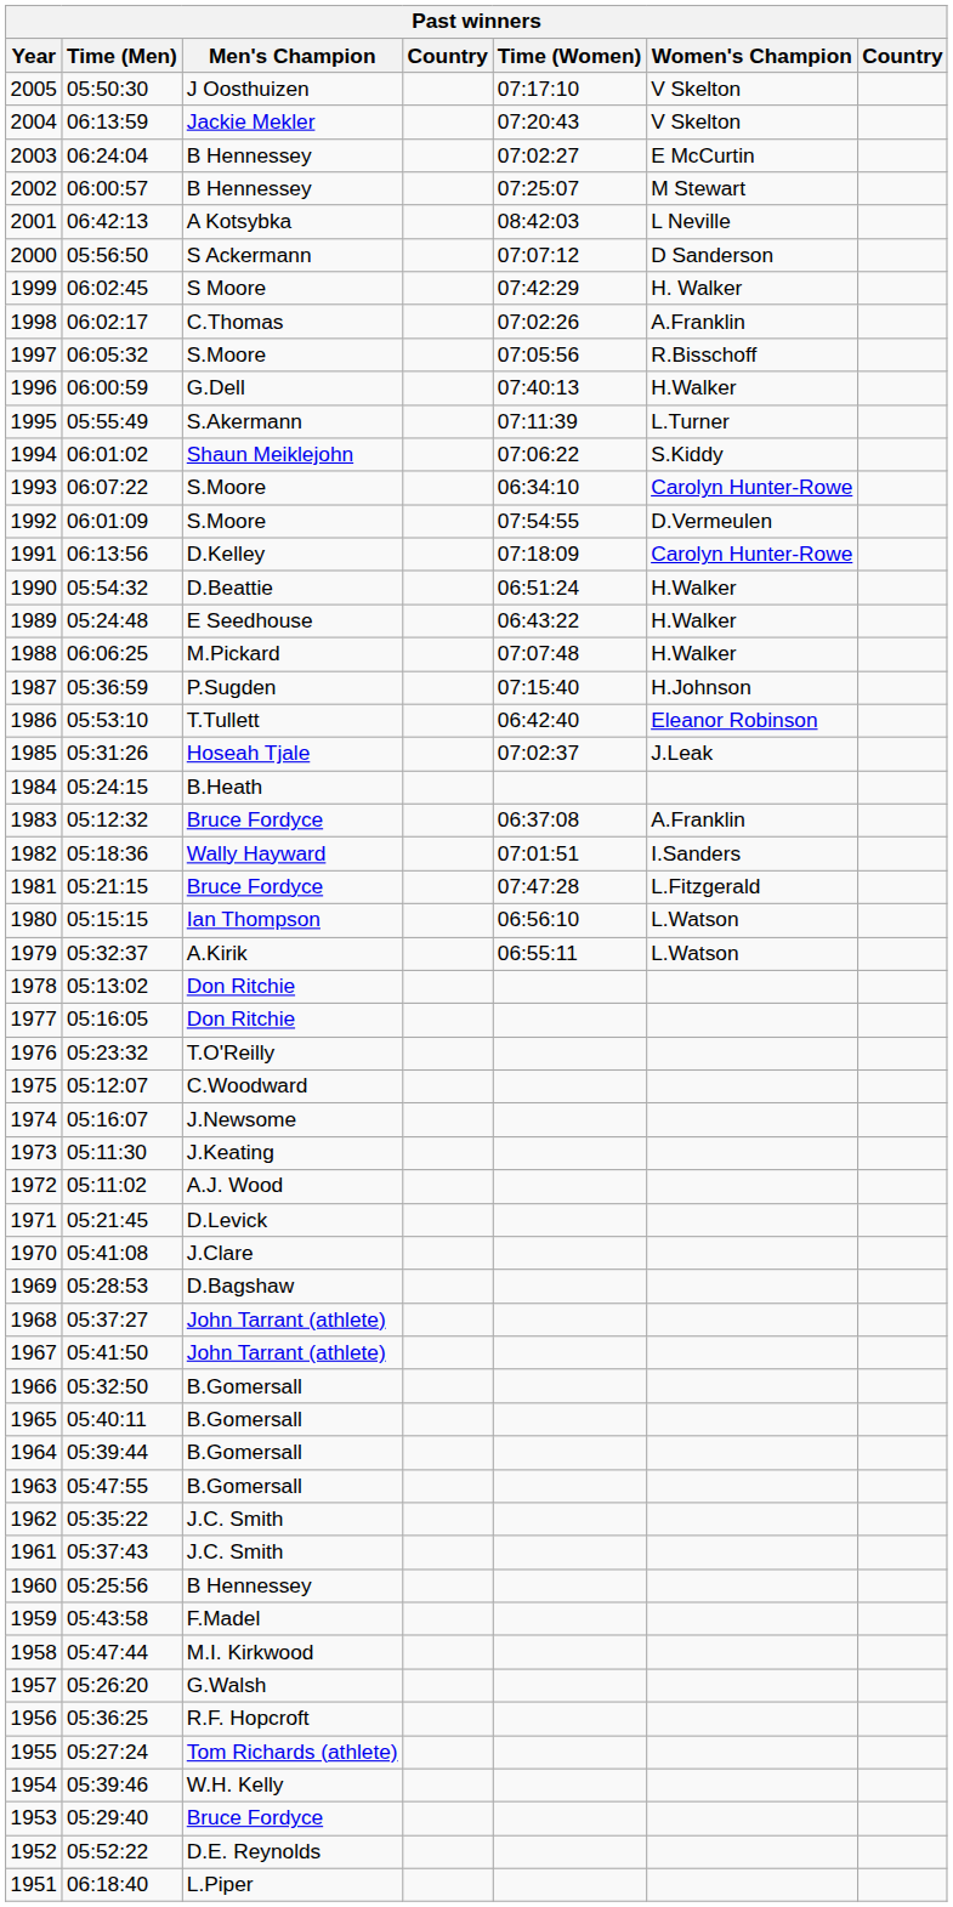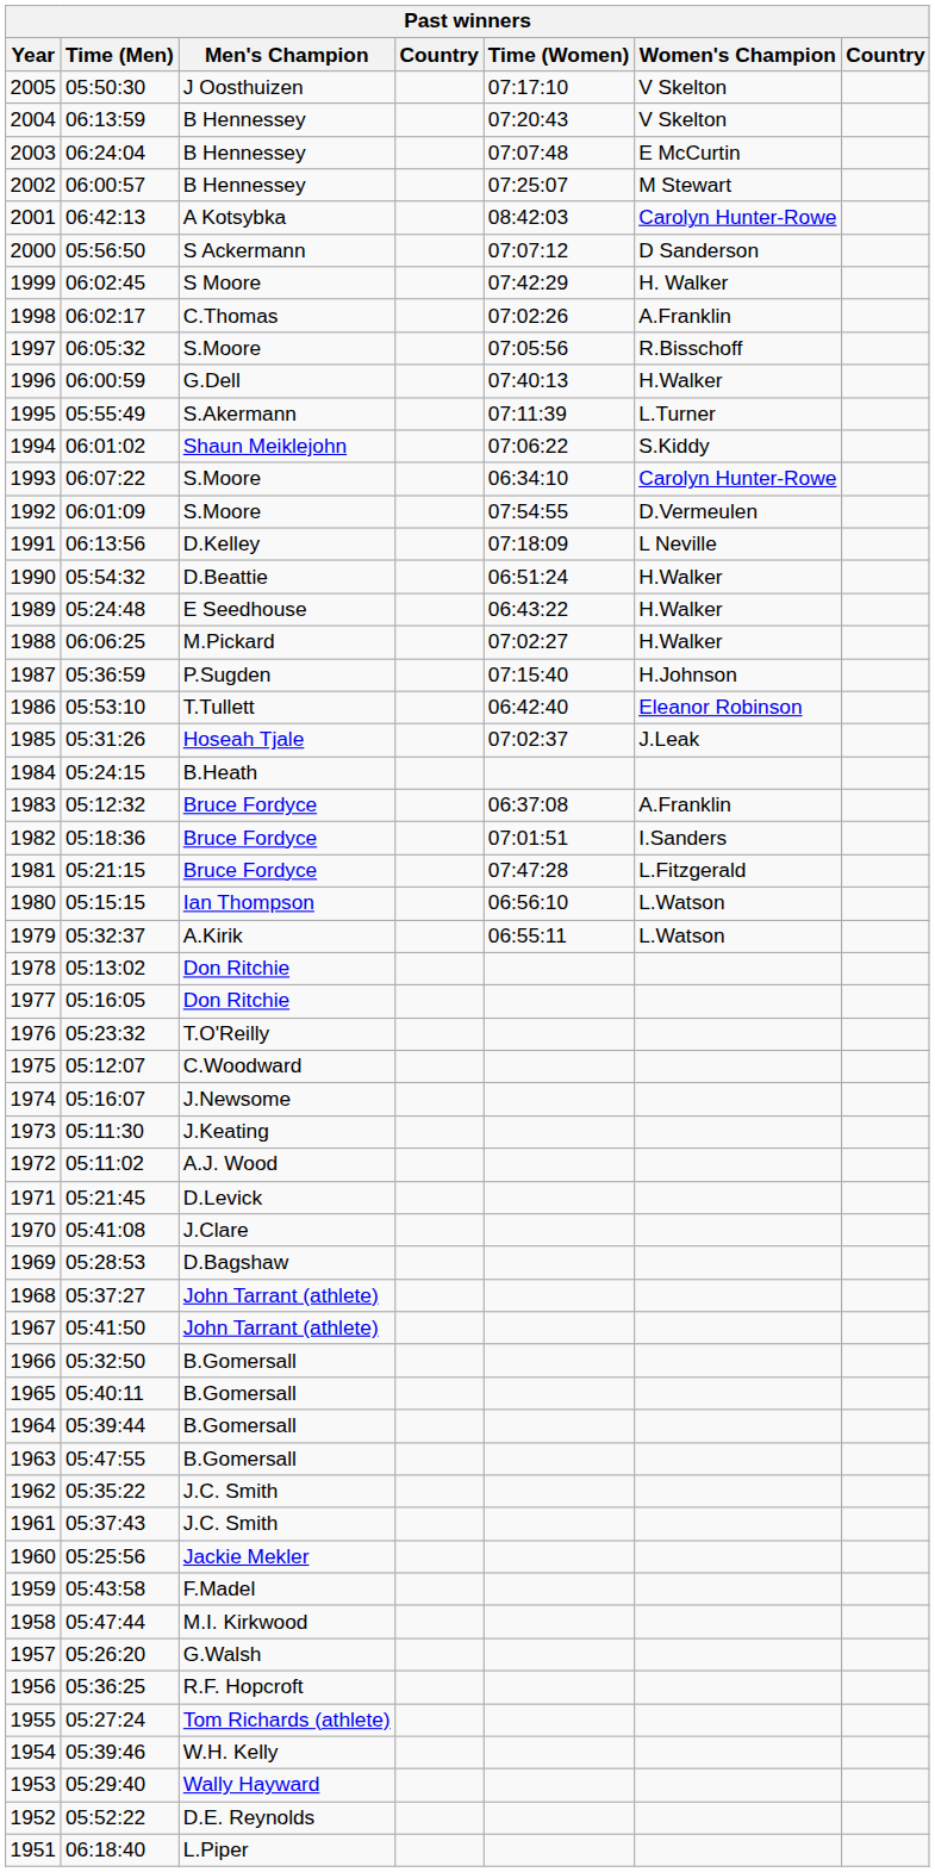2004 | Men's Champion: Jackie Mekler -> B Hennessey
2003 | Time (Women): 07:02:27 -> 07:07:48
2001 | Women's Champion: L Neville -> Carolyn Hunter-Rowe
1991 | Women's Champion: Carolyn Hunter-Rowe -> L Neville
1988 | Time (Women): 07:07:48 -> 07:02:27
1982 | Men's Champion: Wally Hayward -> Bruce Fordyce
1960 | Men's Champion: B Hennessey -> Jackie Mekler
1953 | Men's Champion: Bruce Fordyce -> Wally Hayward
